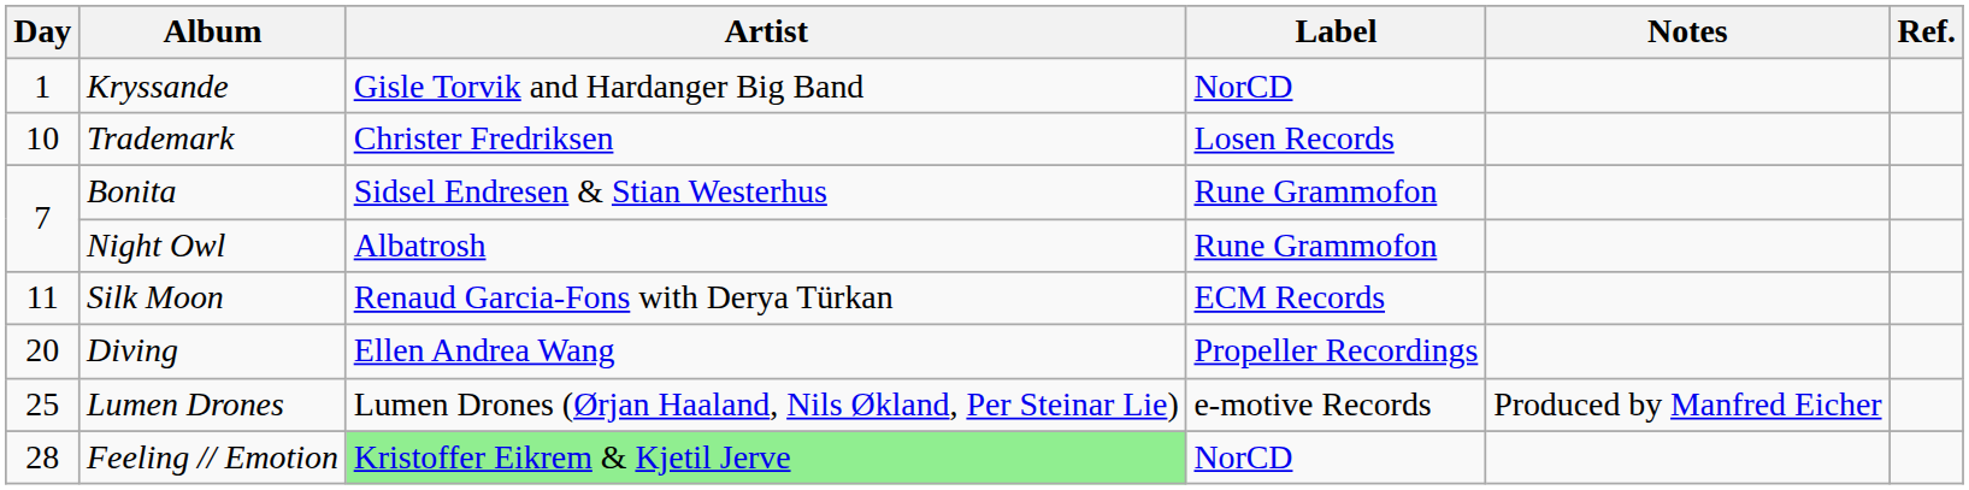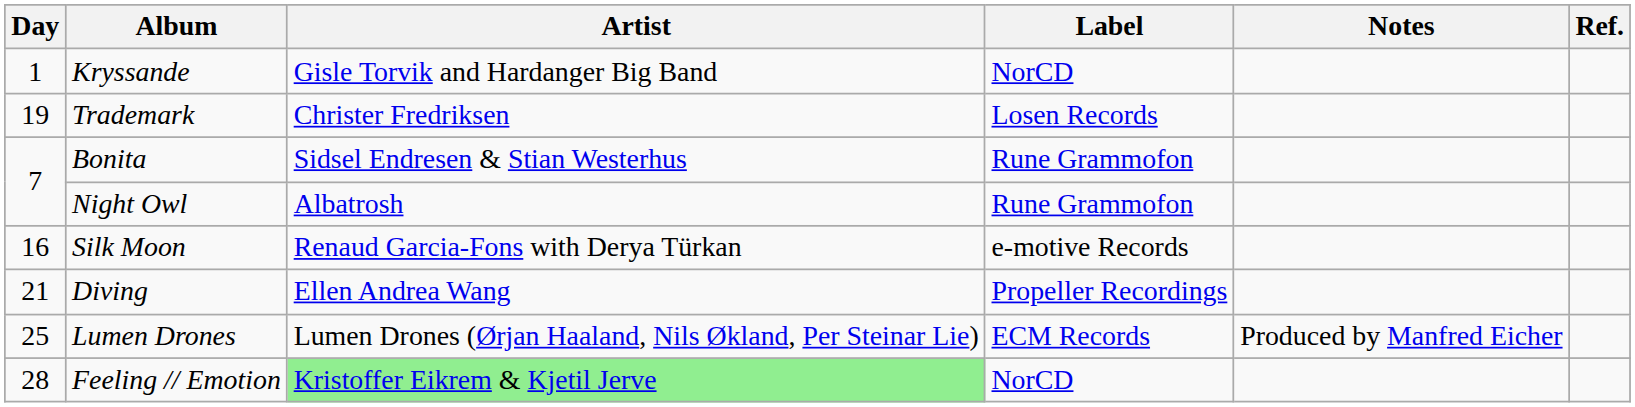Trademark | Day: 10 -> 19
Silk Moon | Day: 11 -> 16
Silk Moon | Label: ECM Records -> e-motive Records
Diving | Day: 20 -> 21
Lumen Drones | Label: e-motive Records -> ECM Records
